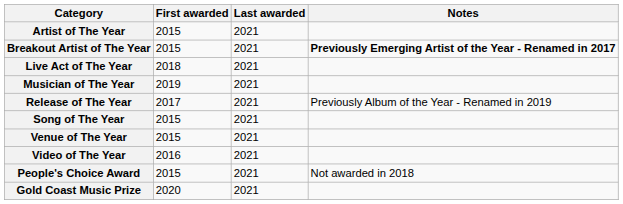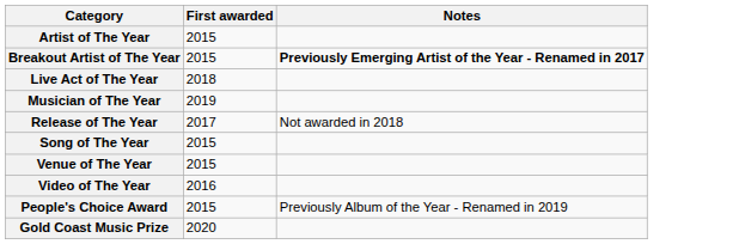- column: Last awarded | 2021 | 2021 | 2021 | 2021 | 2021 | 2021 | 2021 | 2021 | 2021 | 2021
Release of The Year | Notes: Previously Album of the Year - Renamed in 2019 -> Not awarded in 2018
People's Choice Award | Notes: Not awarded in 2018 -> Previously Album of the Year - Renamed in 2019
